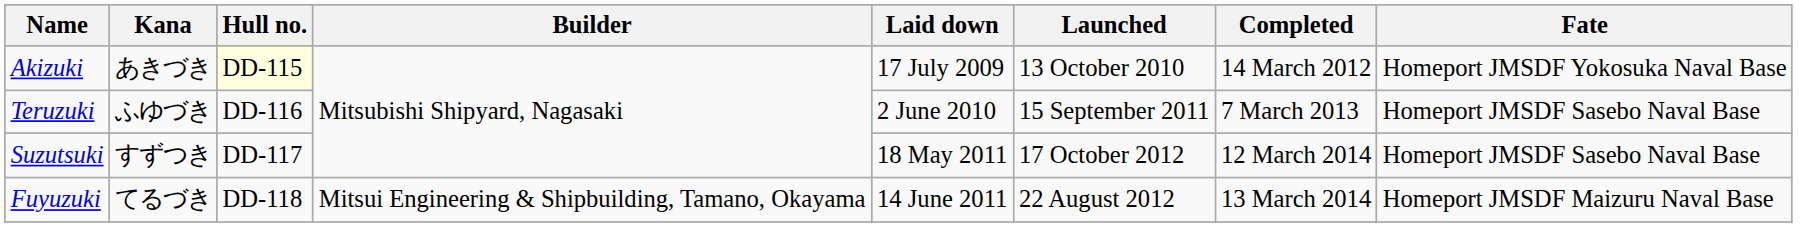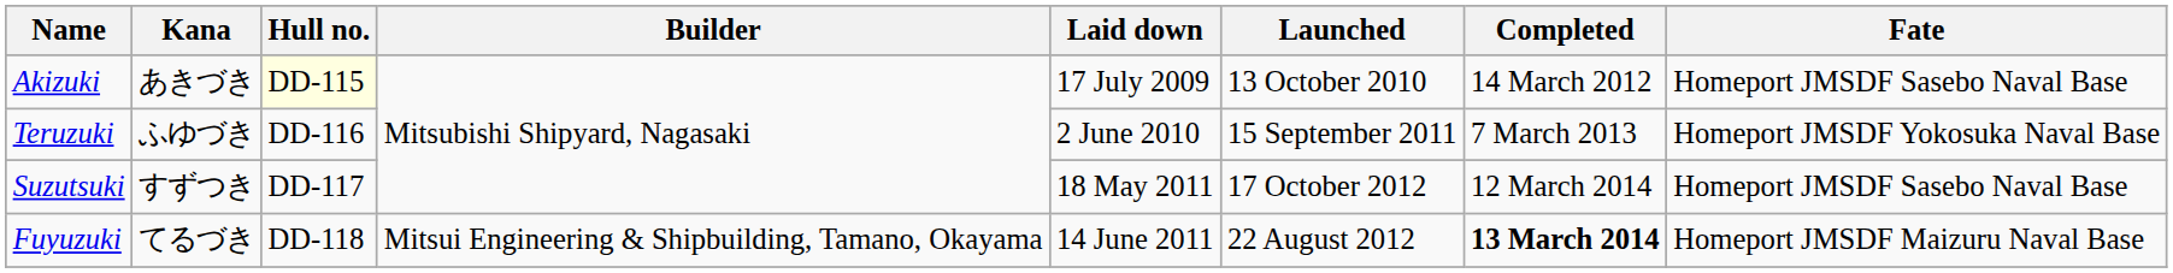Akizuki | Fate: Homeport JMSDF Yokosuka Naval Base -> Homeport JMSDF Sasebo Naval Base
Teruzuki | Fate: Homeport JMSDF Sasebo Naval Base -> Homeport JMSDF Yokosuka Naval Base
Fuyuzuki | Completed: normal -> bold
